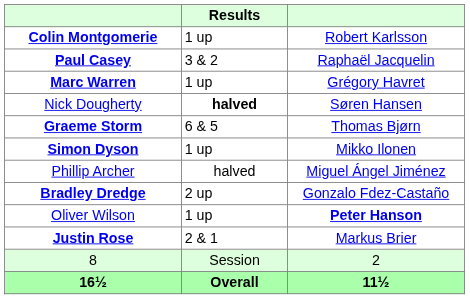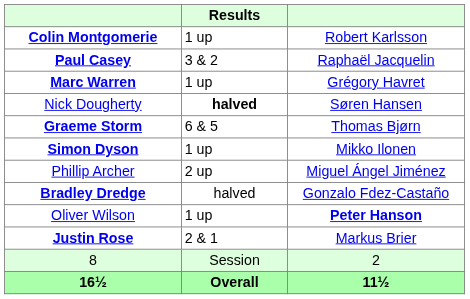Phillip Archer | Results: halved -> 2 up
Bradley Dredge | Results: 2 up -> halved
